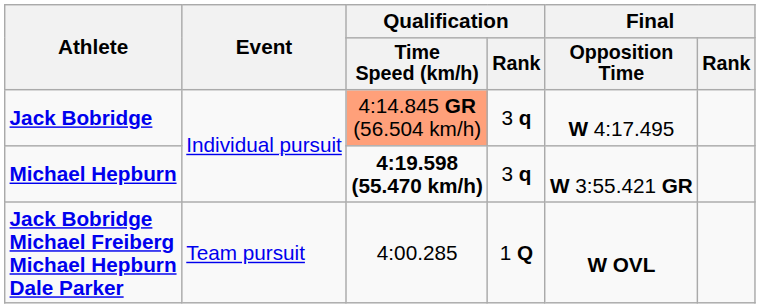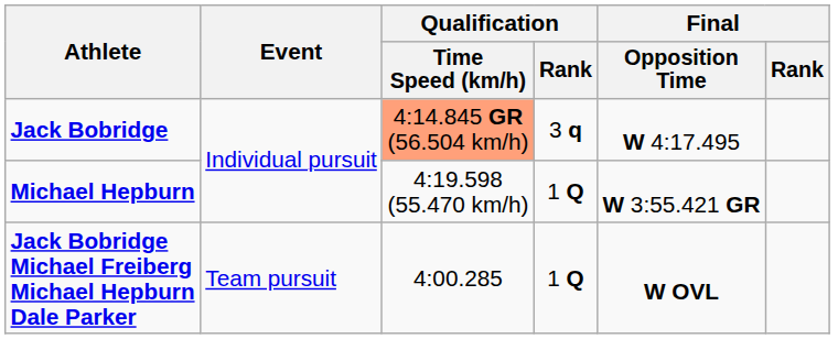Michael Hepburn | Qualification / Time Speed (km/h): bold -> normal
Michael Hepburn | Qualification / Rank: 3 q -> 1 Q
